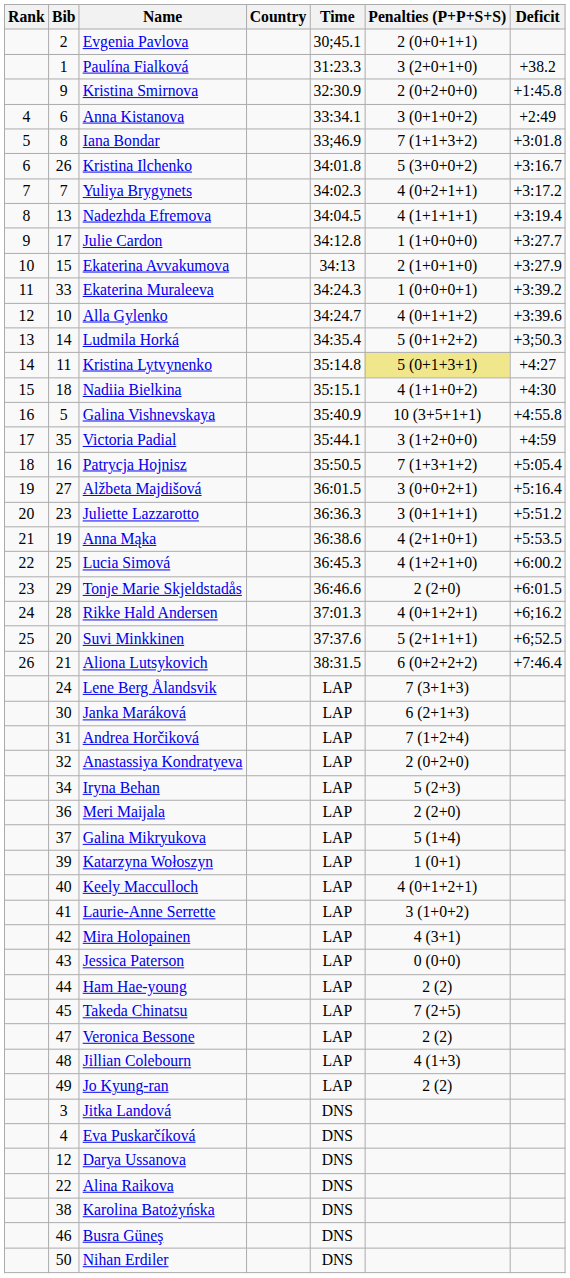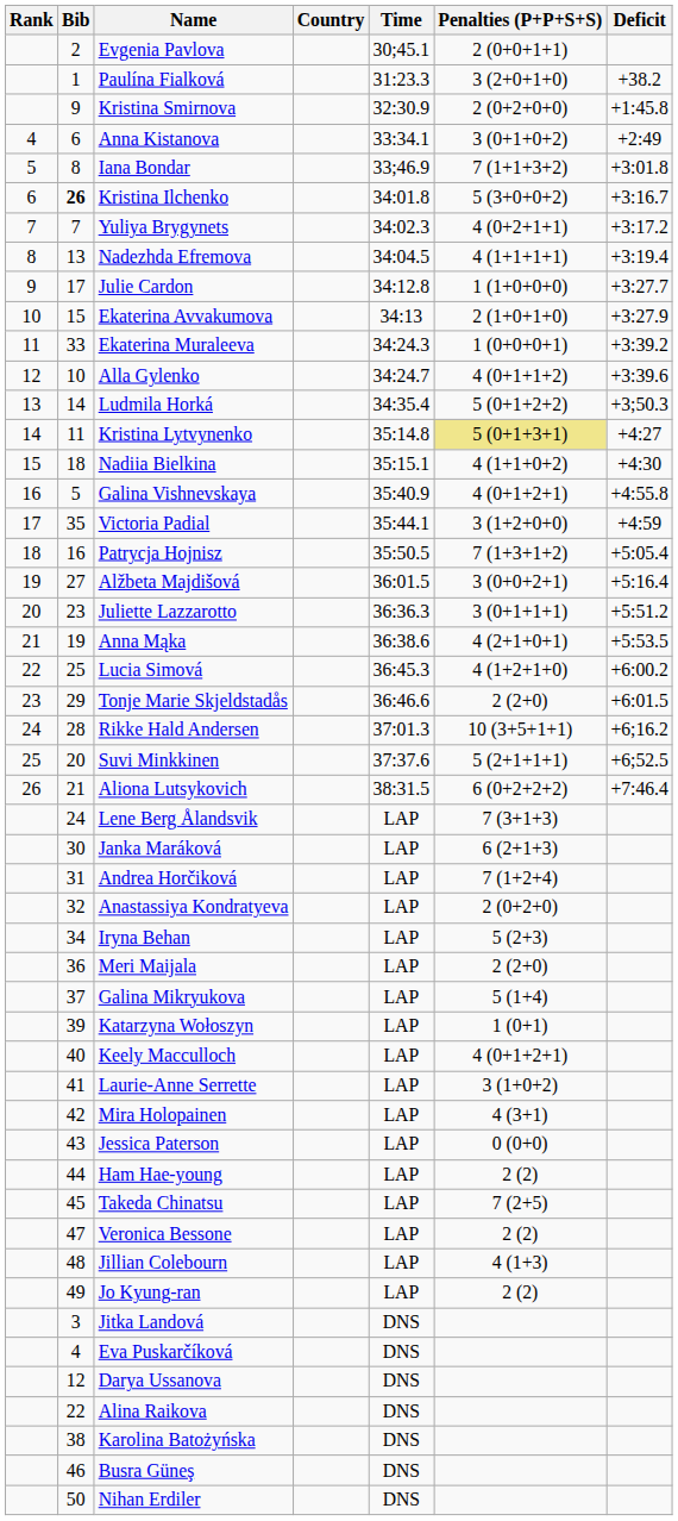Kristina Ilchenko | Bib: normal -> bold
Galina Vishnevskaya | Penalties (P+P+S+S): 10 (3+5+1+1) -> 4 (0+1+2+1)
Rikke Hald Andersen | Penalties (P+P+S+S): 4 (0+1+2+1) -> 10 (3+5+1+1)
